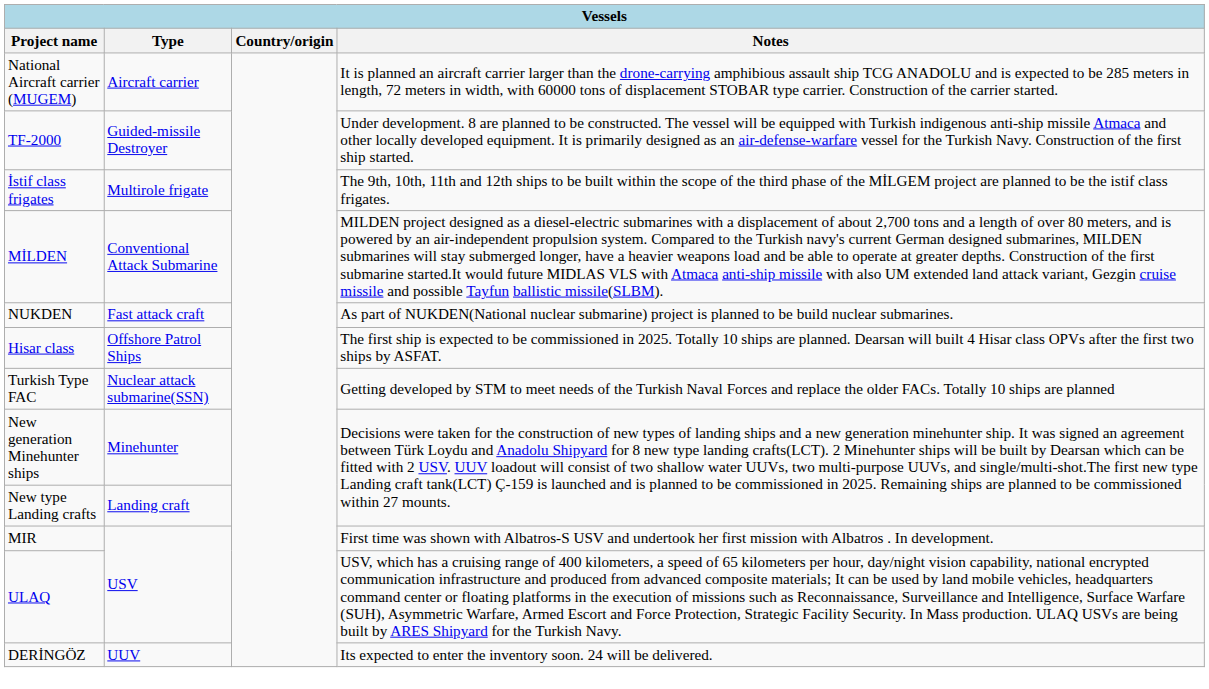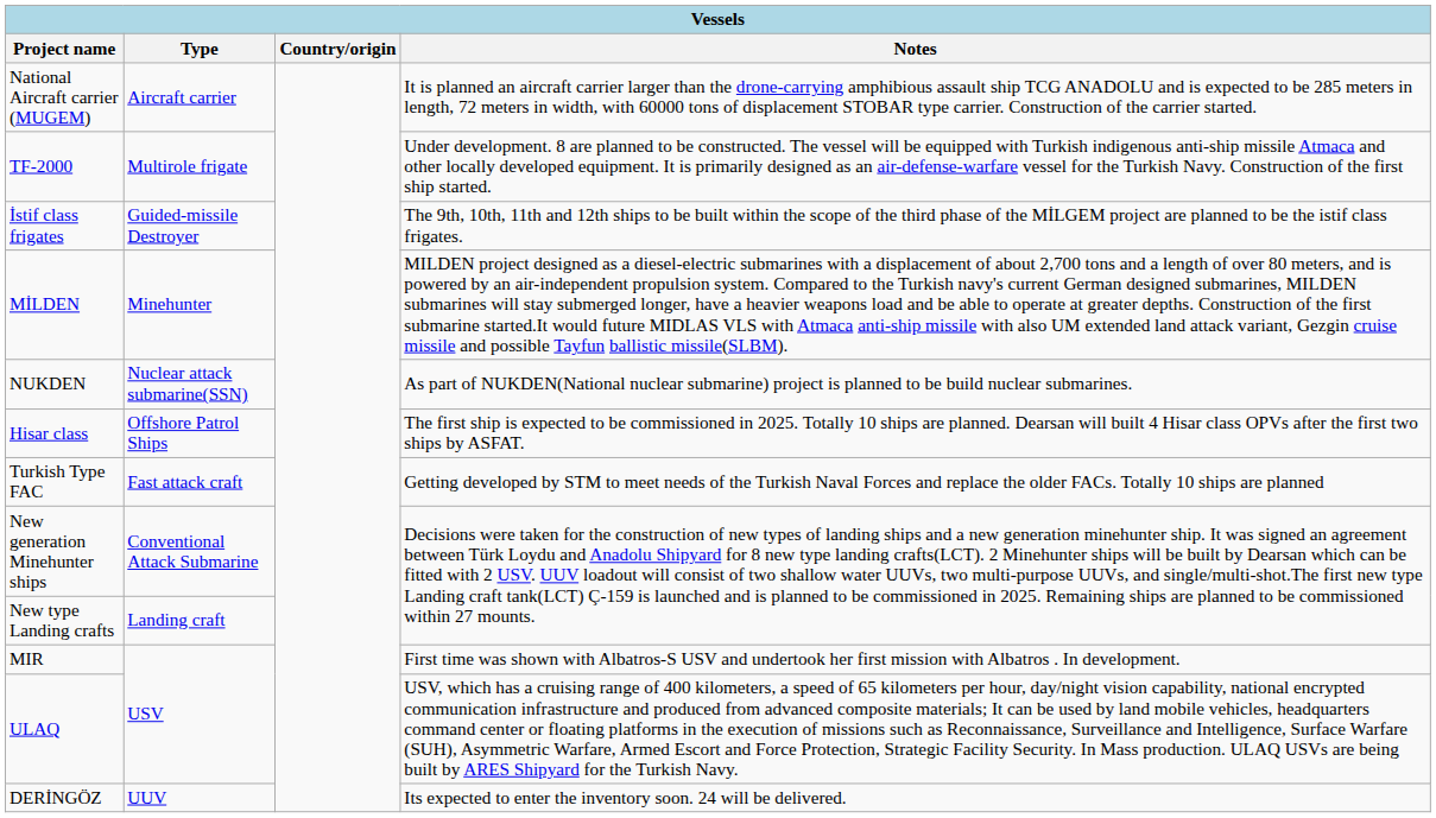TF-2000 | Type: Guided-missile Destroyer -> Multirole frigate
İstif class frigates | Type: Multirole frigate -> Guided-missile Destroyer
MİLDEN | Type: Conventional Attack Submarine -> Minehunter
NUKDEN | Type: Fast attack craft -> Nuclear attack submarine(SSN)
Turkish Type FAC | Type: Nuclear attack submarine(SSN) -> Fast attack craft
New generation Minehunter ships | Type: Minehunter -> Conventional Attack Submarine
